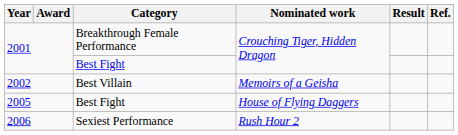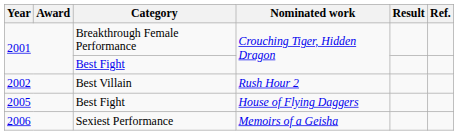2002 | Nominated work: Memoirs of a Geisha -> Rush Hour 2
2006 | Nominated work: Rush Hour 2 -> Memoirs of a Geisha
